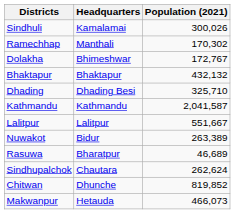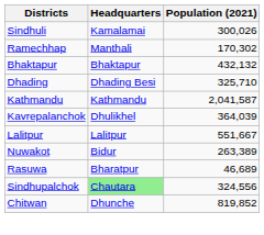- row: Dolakha | Bhimeshwar | 172,767
+ row: Kavrepalanchok | Dhulikhel | 364,039
Sindhupalchok | Headquarters: no background -> lightgreen background
Sindhupalchok | Population (2021): 262,624 -> 324,556
- row: Makwanpur | Hetauda | 466,073
